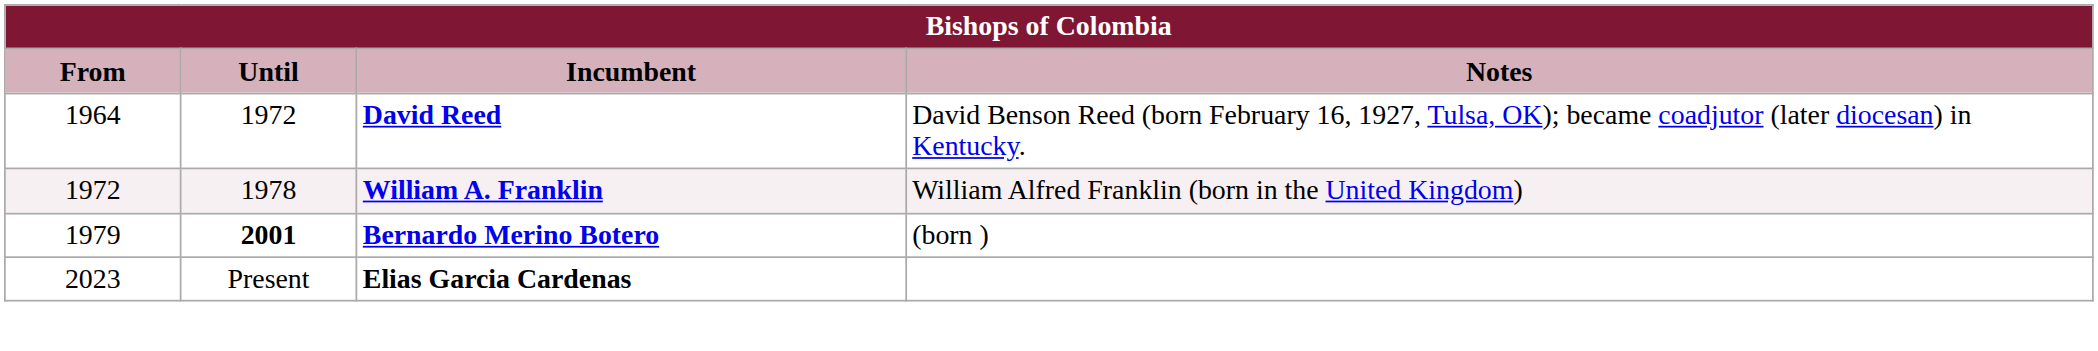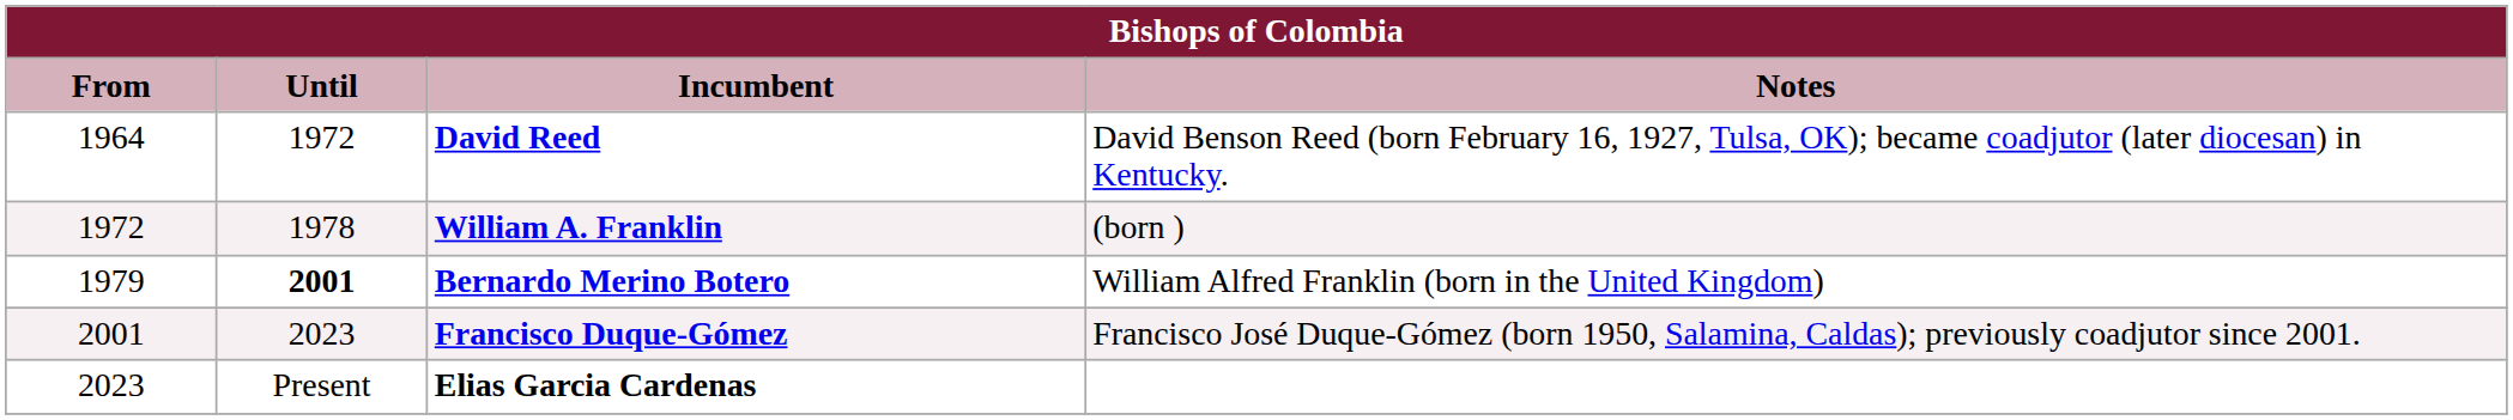William A. Franklin | Notes: William Alfred Franklin (born in the United Kingdom) -> (born )
Bernardo Merino Botero | Notes: (born ) -> William Alfred Franklin (born in the United Kingdom)
+ row: 2001 | 2023 | Francisco Duque-Gómez | Francisco José Duque-Gómez (born 1950, Salamina, Caldas); previously coadjutor since 2001.
